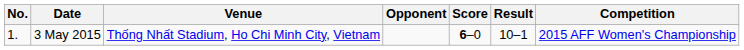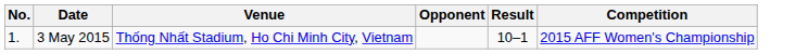- column: Score | 6–0
